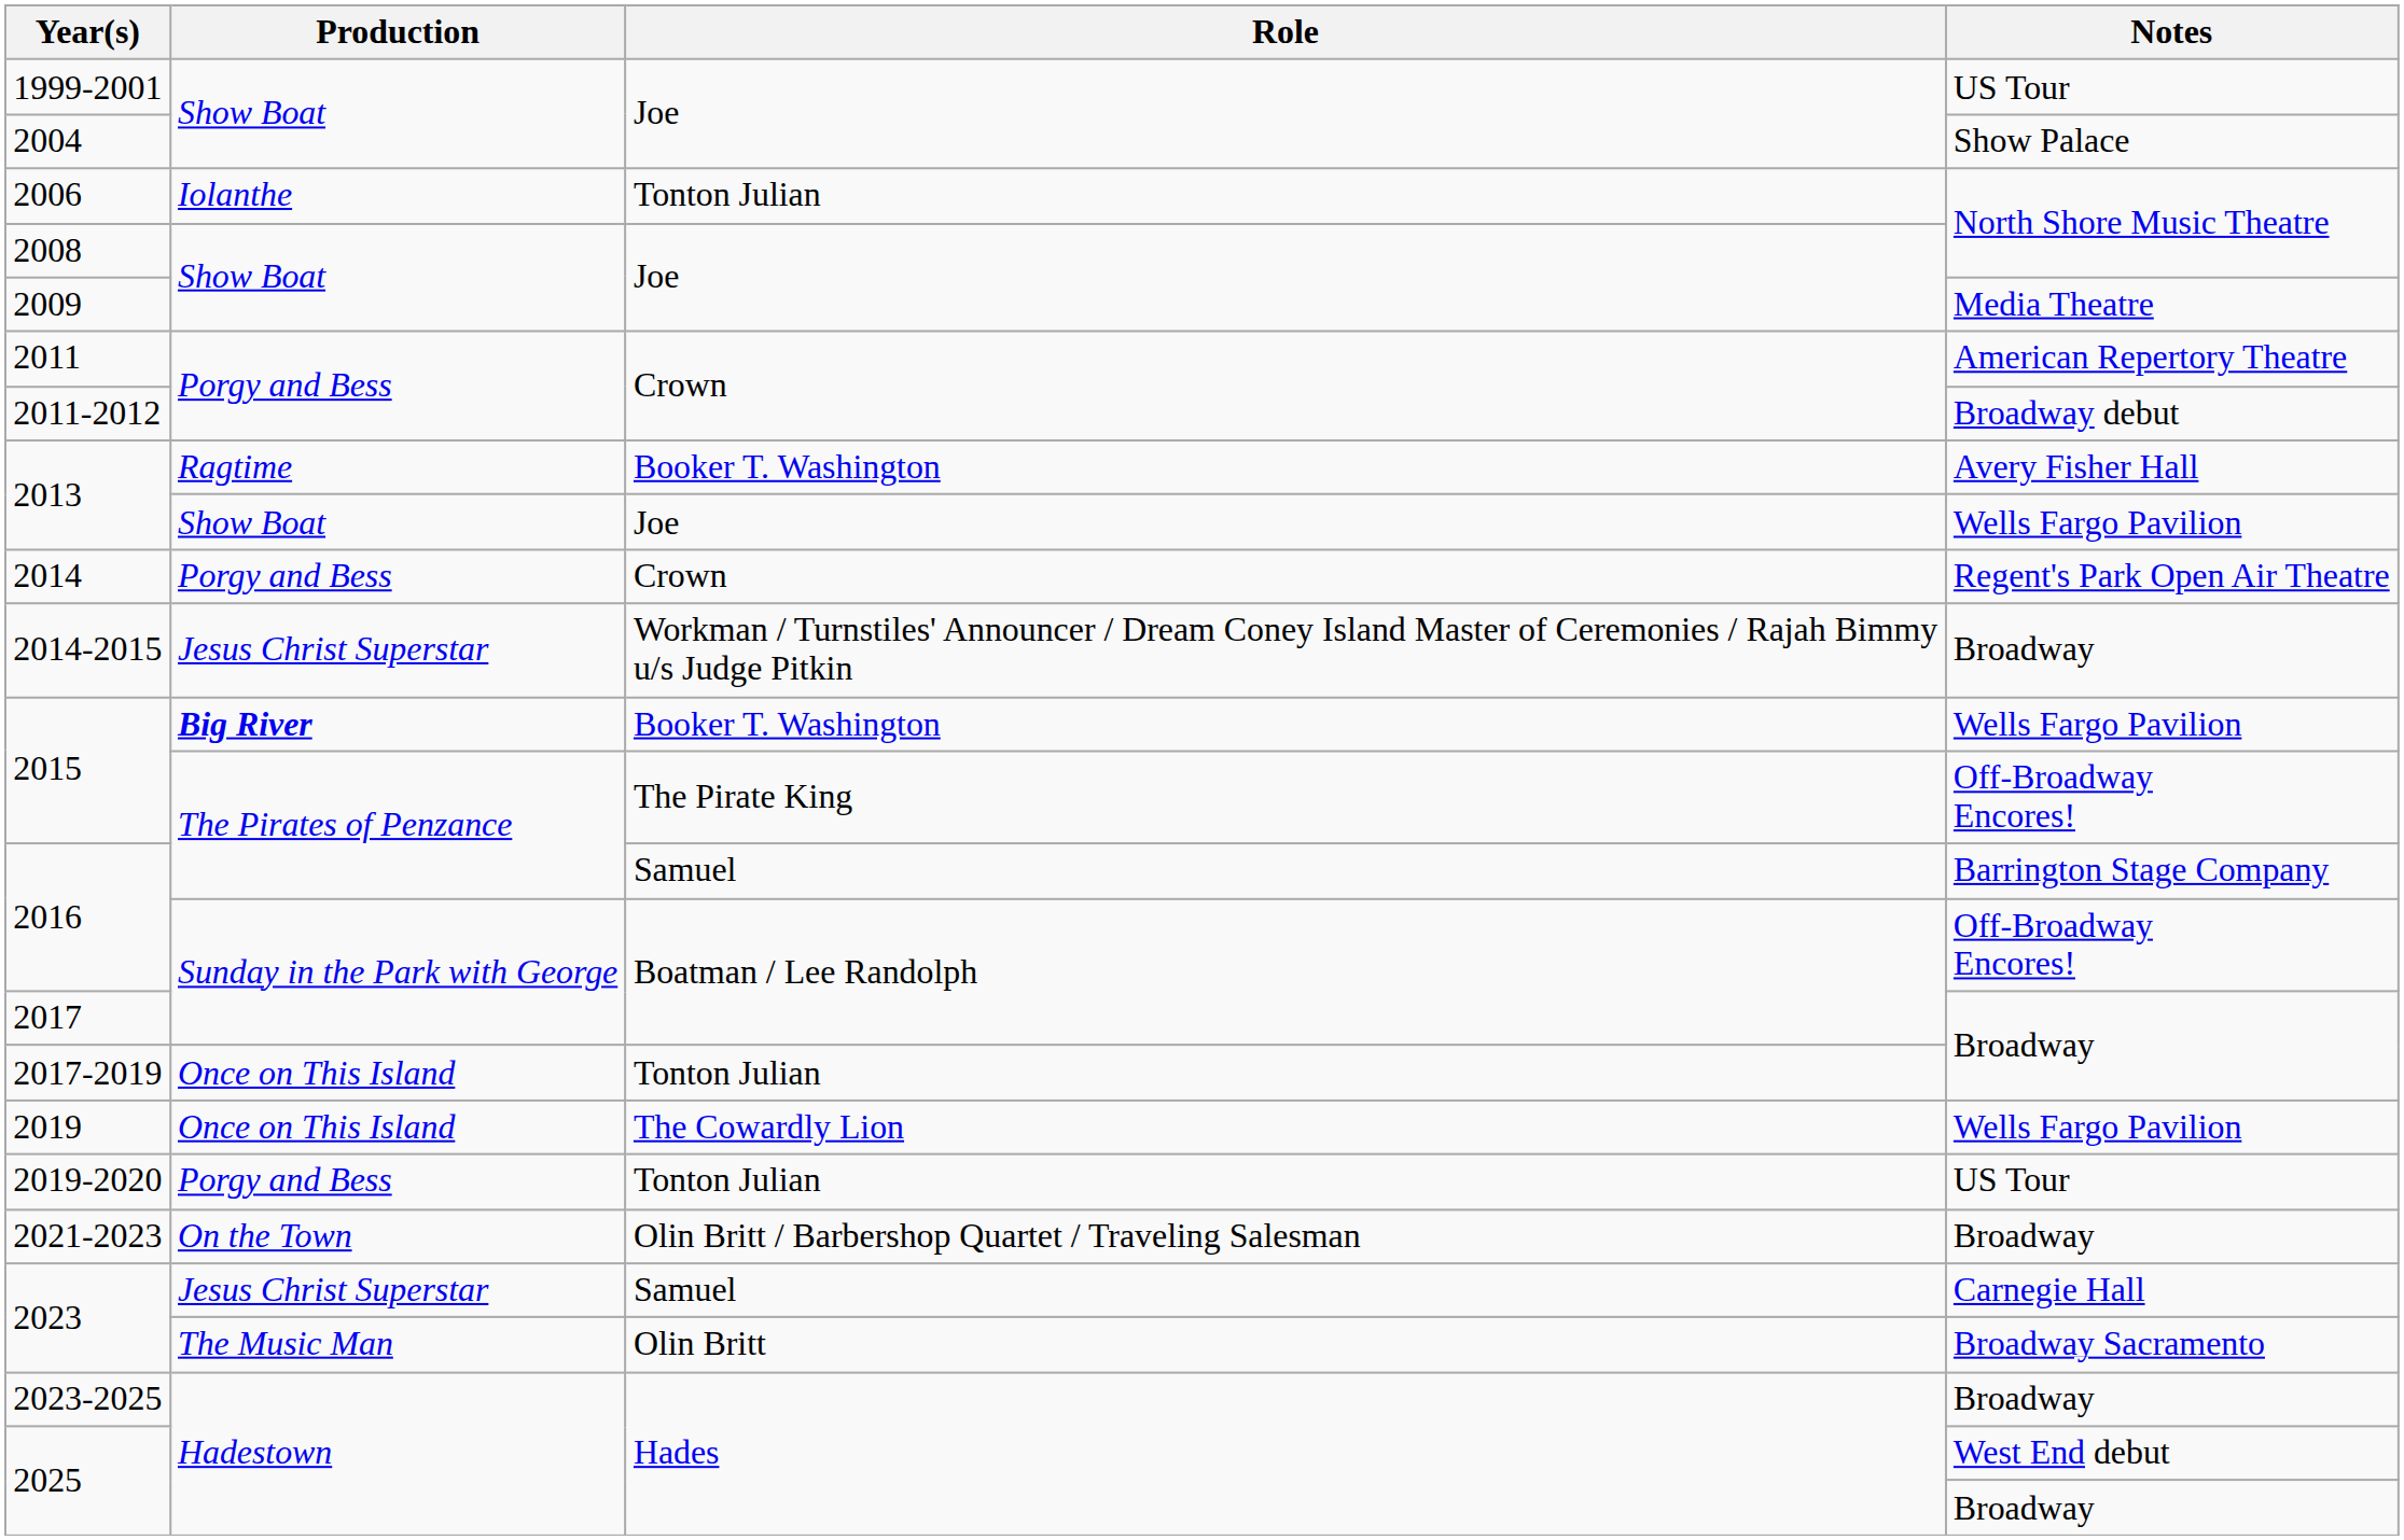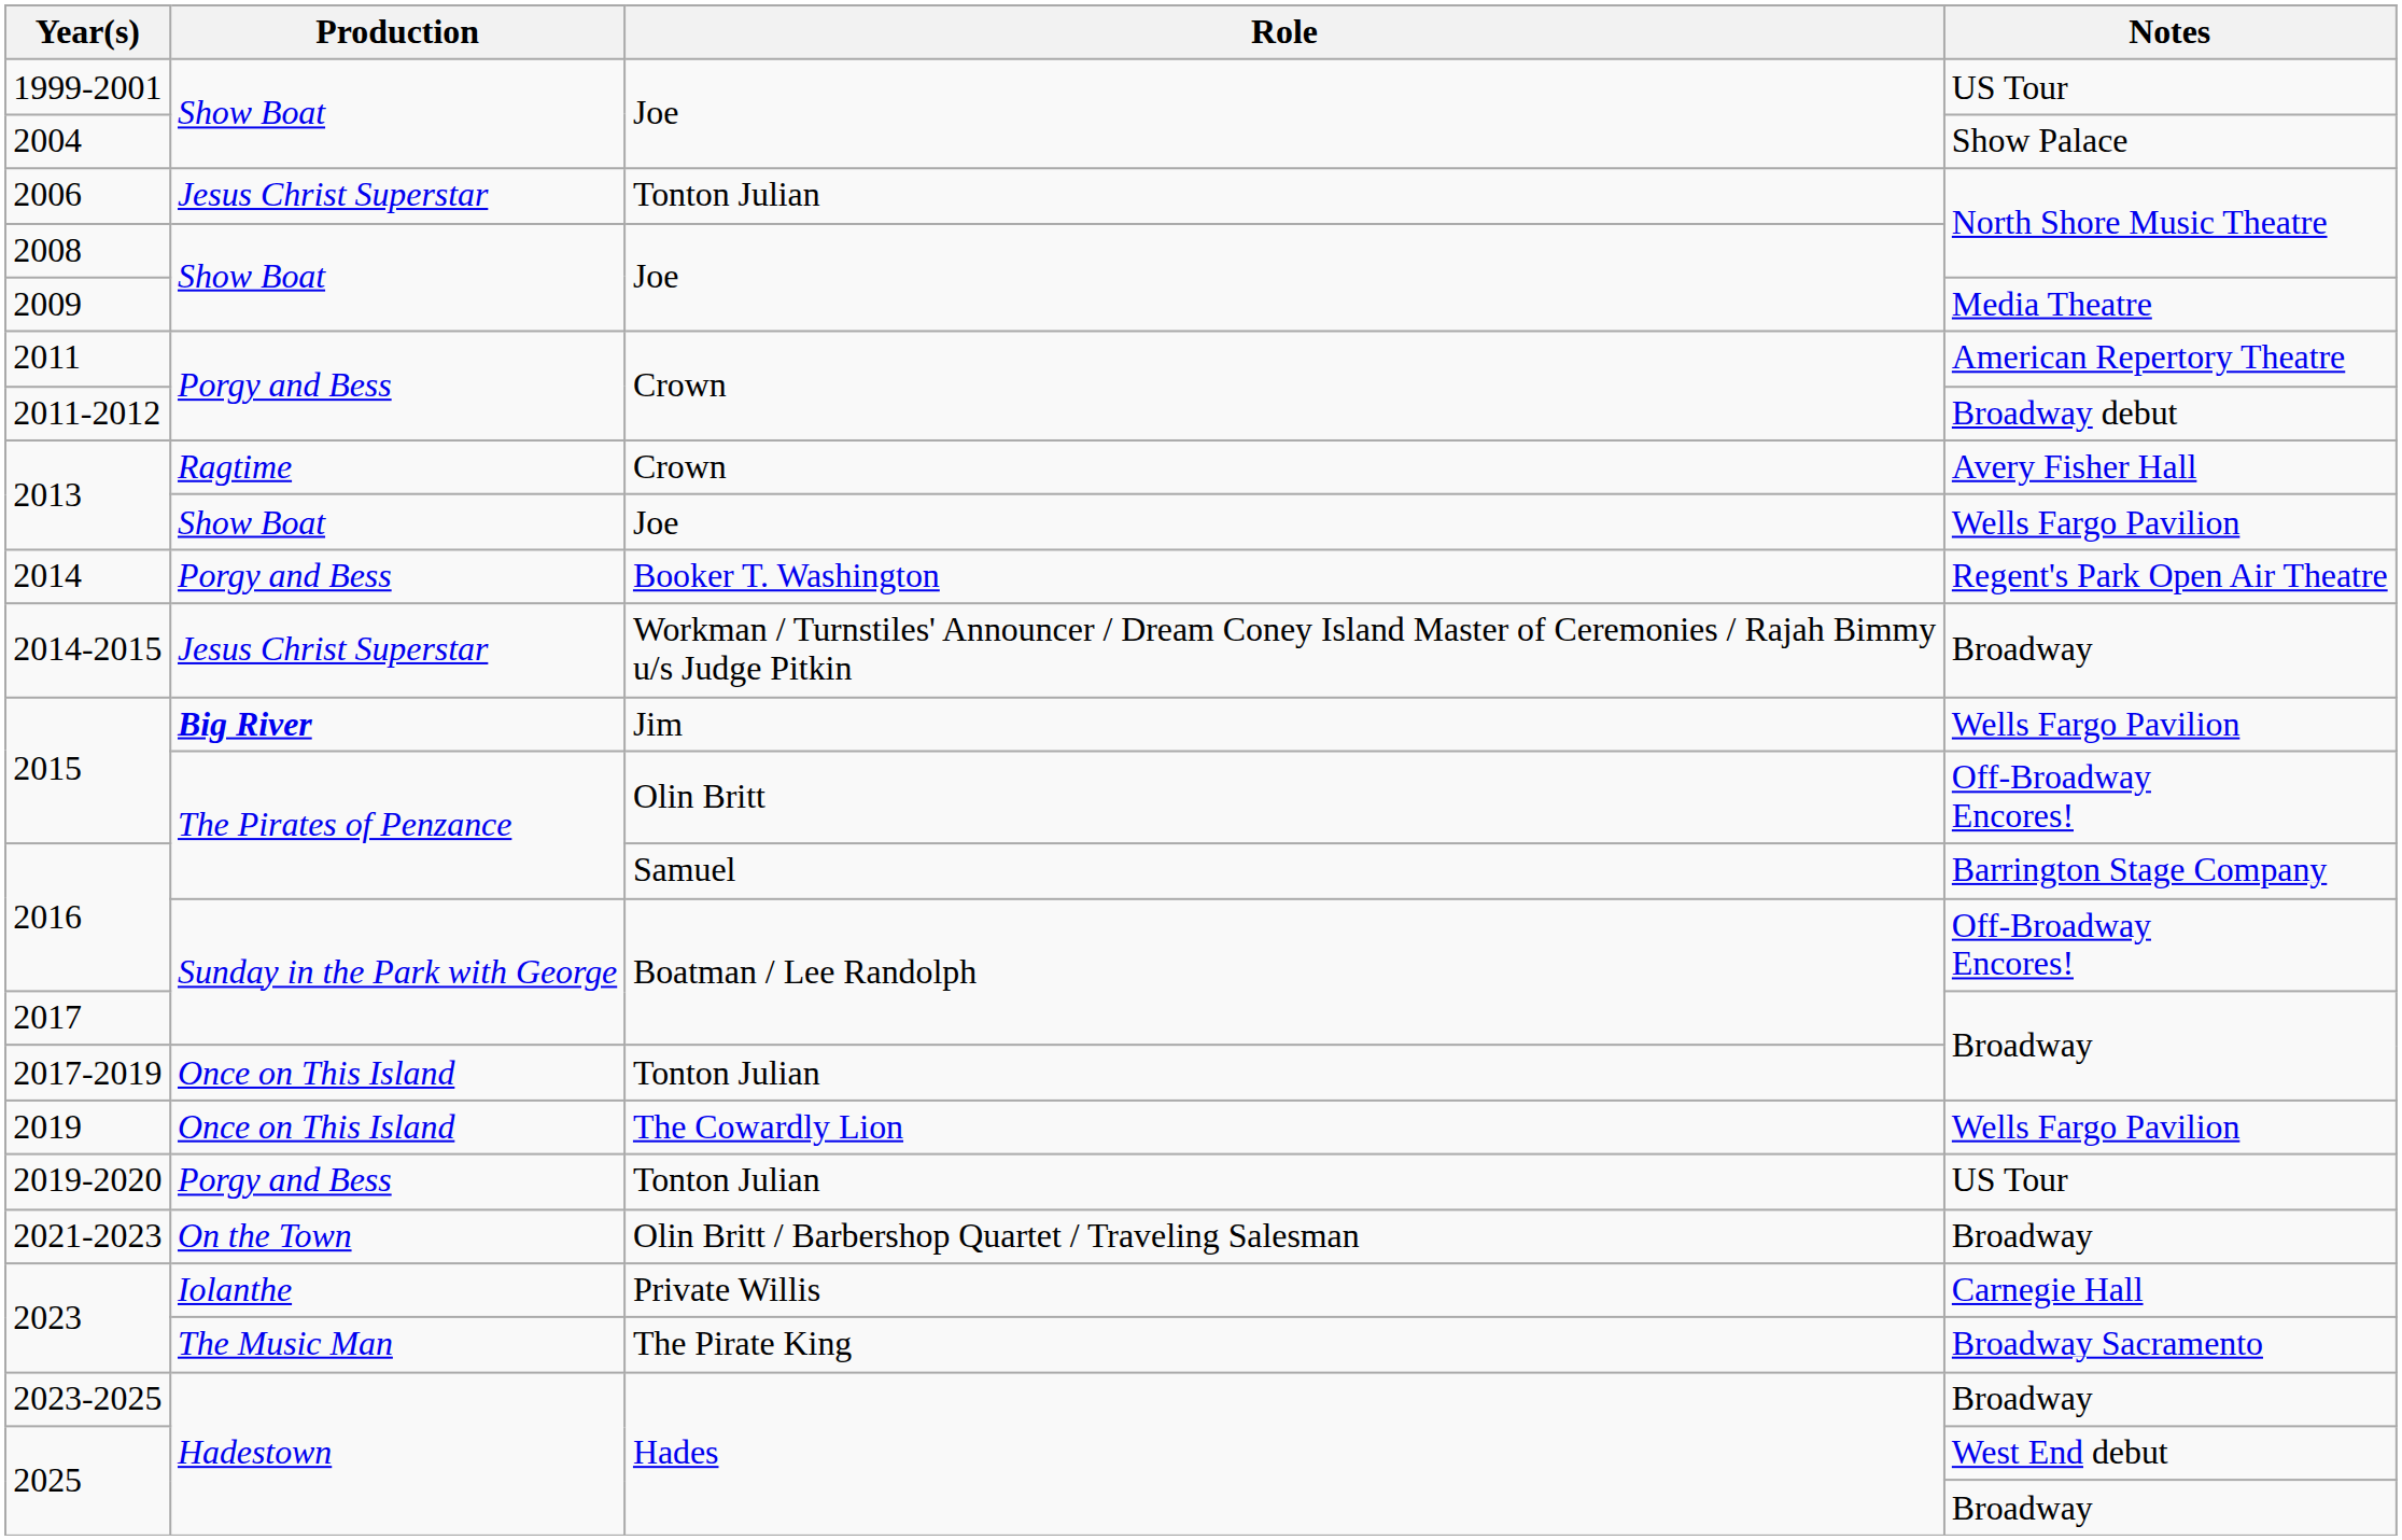2006 | Production: Iolanthe -> Jesus Christ Superstar
2013 / Avery Fisher Hall | Role: Booker T. Washington -> Crown
2014 | Role: Crown -> Booker T. Washington
2015 / Wells Fargo Pavilion | Role: Booker T. Washington -> Jim
2015 / Off-Broadway Encores! | Role: The Pirate King -> Olin Britt
2023 / Carnegie Hall | Production: Jesus Christ Superstar -> Iolanthe
2023 / Carnegie Hall | Role: Samuel -> Private Willis
2023 / Broadway Sacramento | Role: Olin Britt -> The Pirate King
